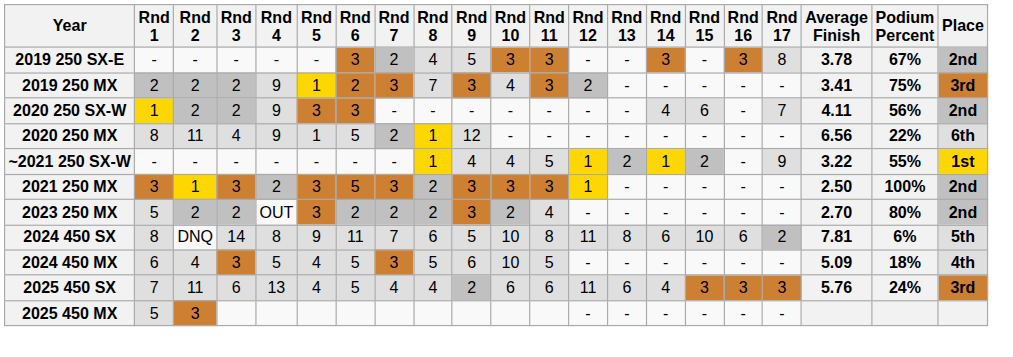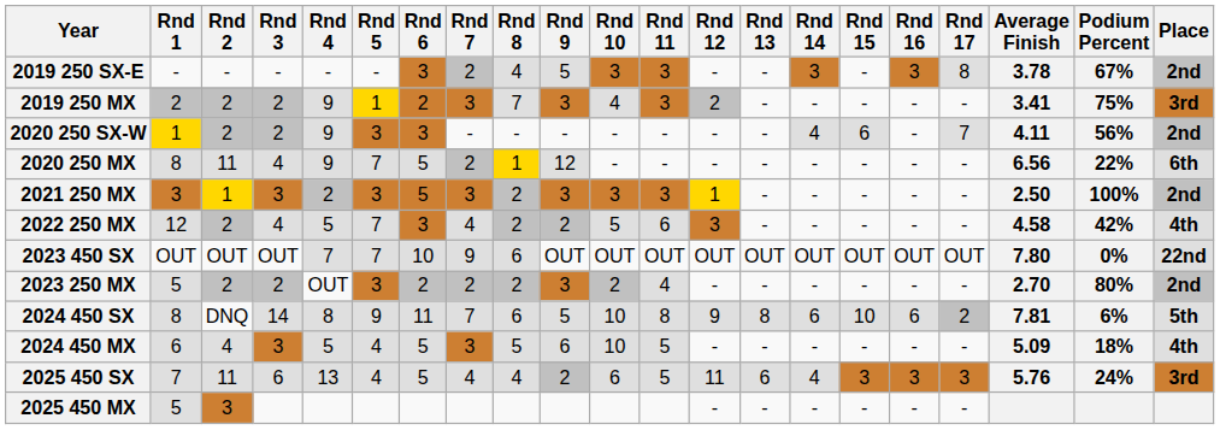2020 250 MX | Rnd 5: 1 -> 7
- row: ~2021 250 SX-W | - | - | - | - | - | - | - | 1 | 4 | 4 | 5 | 1 | 2 | 1 | 2 | - | 9 | 3.22 | 55% | 1st
+ row: 2022 250 MX | 12 | 2 | 4 | 5 | 7 | 3 | 4 | 2 | 2 | 5 | 6 | 3 | - | - | - | - | - | 4.58 | 42% | 4th
+ row: 2023 450 SX | OUT | OUT | OUT | 7 | 7 | 10 | 9 | 6 | OUT | OUT | OUT | OUT | OUT | OUT | OUT | OUT | OUT | 7.80 | 0% | 22nd
2024 450 SX | Rnd 12: 11 -> 9
2025 450 SX | Rnd 11: 6 -> 5
